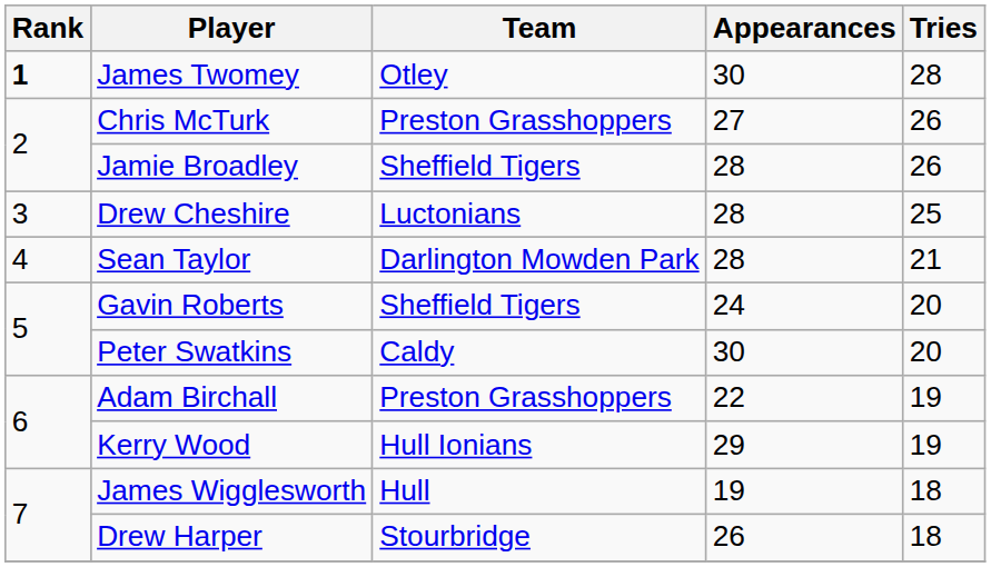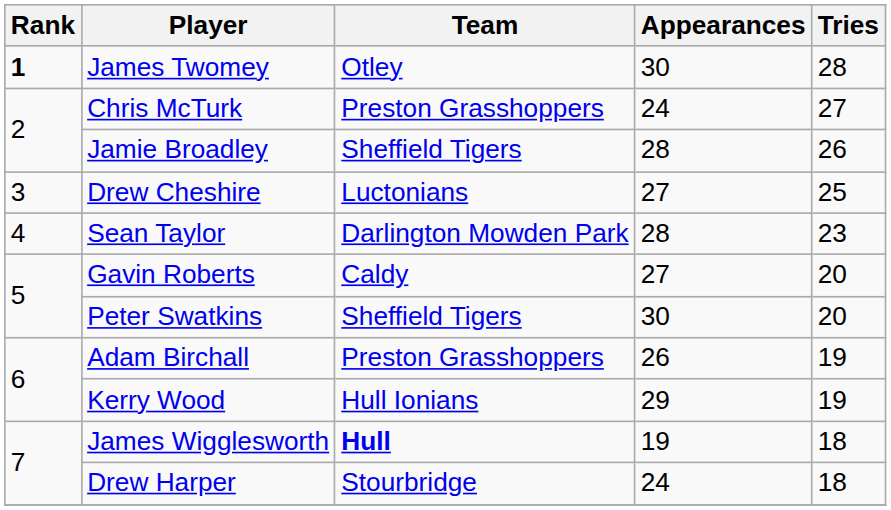Chris McTurk | Appearances: 27 -> 24
Chris McTurk | Tries: 26 -> 27
Drew Cheshire | Appearances: 28 -> 27
Sean Taylor | Tries: 21 -> 23
Gavin Roberts | Team: Sheffield Tigers -> Caldy
Gavin Roberts | Appearances: 24 -> 27
Peter Swatkins | Team: Caldy -> Sheffield Tigers
Adam Birchall | Appearances: 22 -> 26
James Wigglesworth | Team: normal -> bold
Drew Harper | Appearances: 26 -> 24
